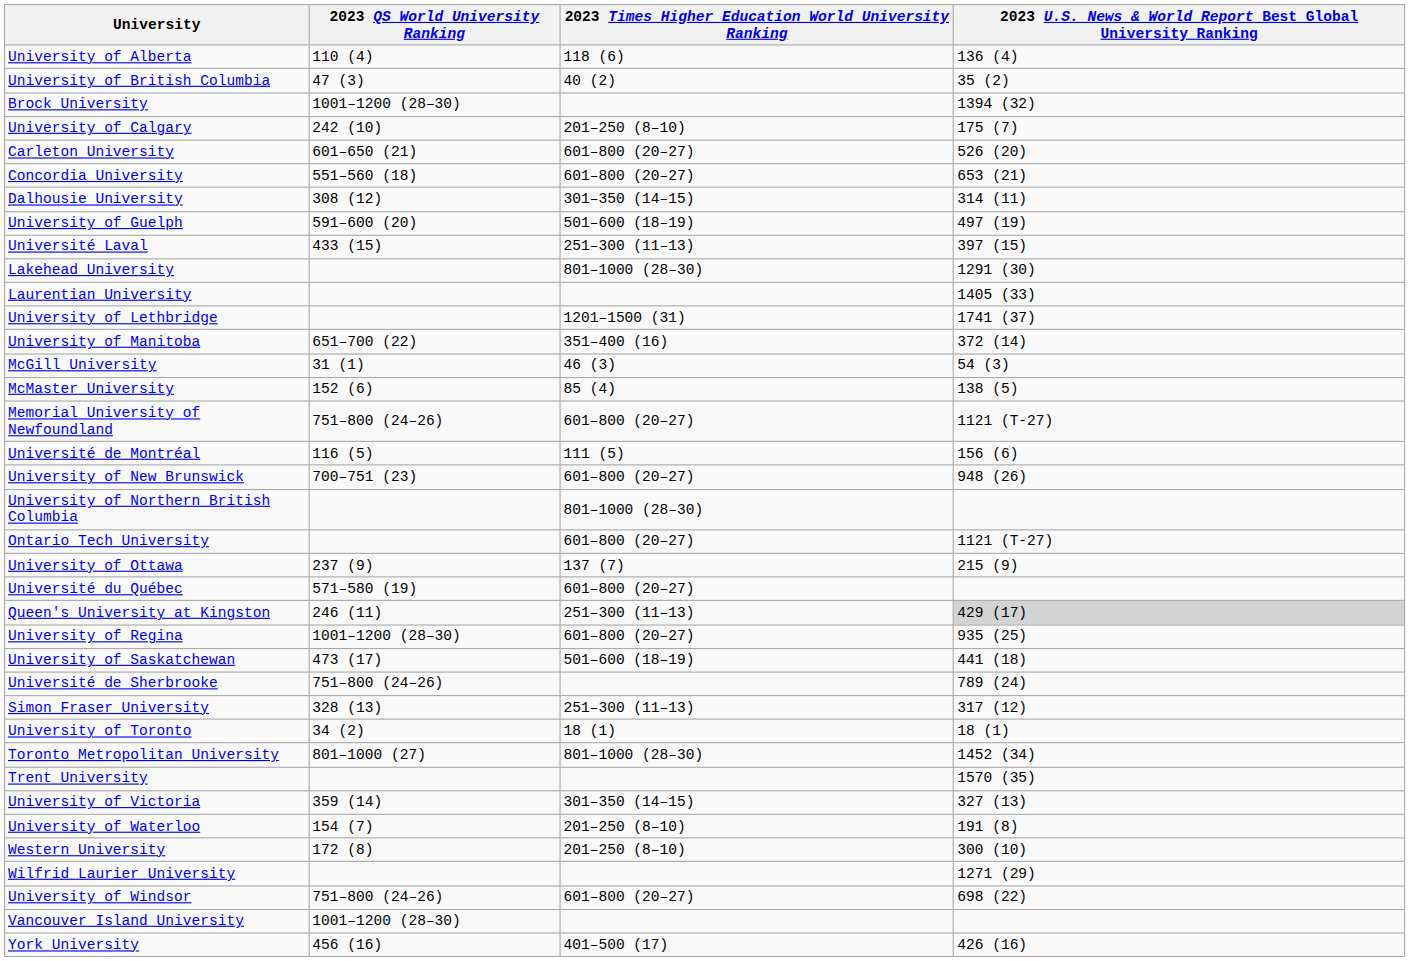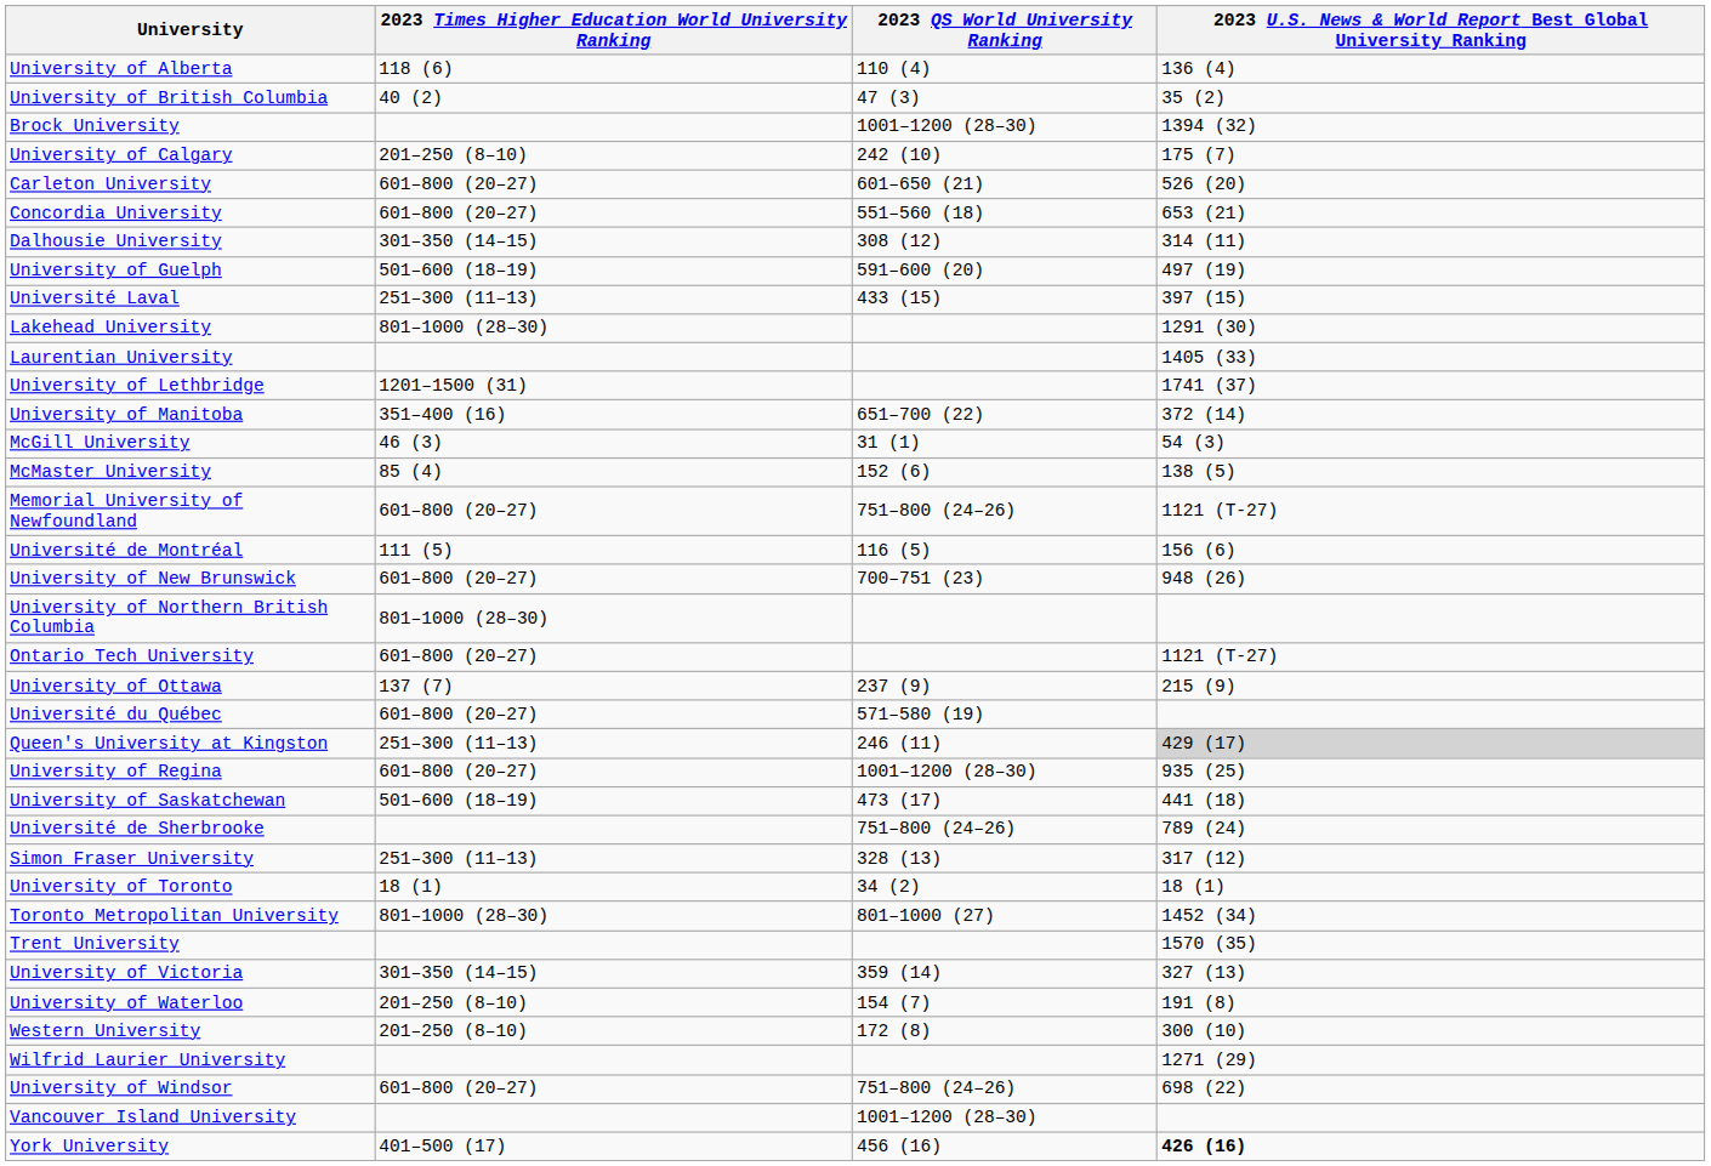columns swapped: 2023 QS World University Ranking <-> 2023 Times Higher Education World University Ranking
York University | 2023 U.S. News & World Report Best Global University Ranking: normal -> bold
